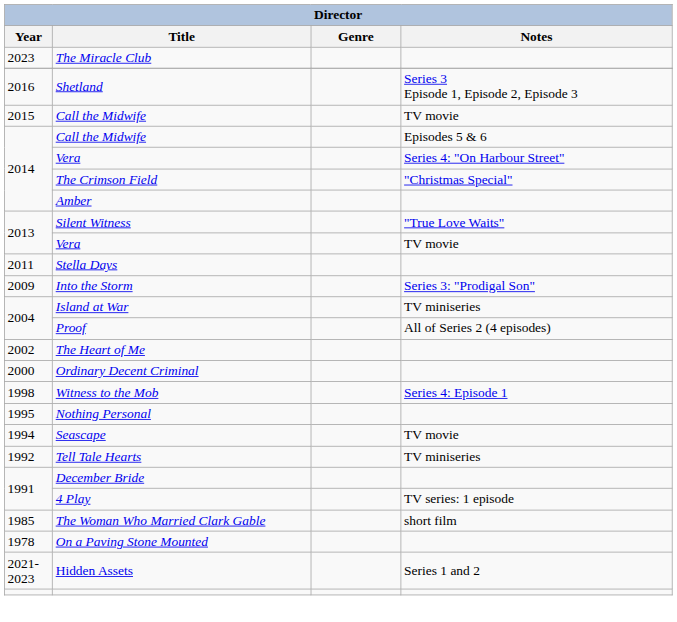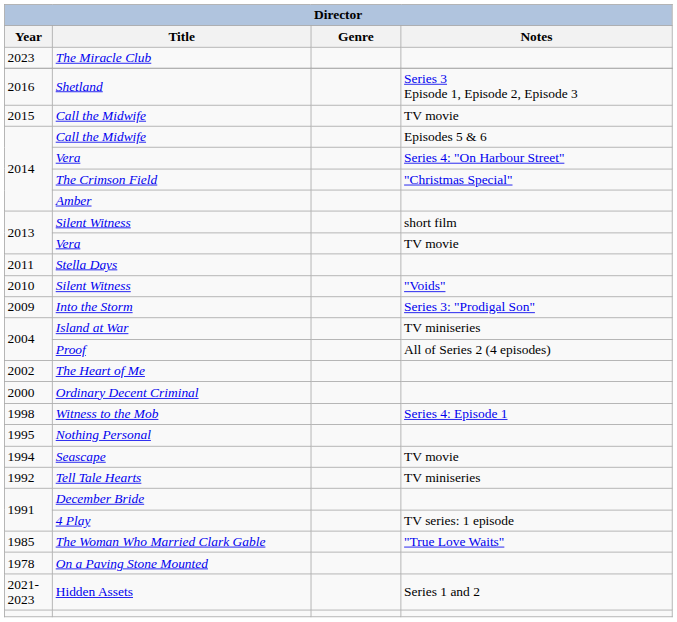2013 / Silent Witness | Notes: "True Love Waits" -> short film
+ row: 2010 | Silent Witness | "Voids"
The Woman Who Married Clark Gable | Notes: short film -> "True Love Waits"
